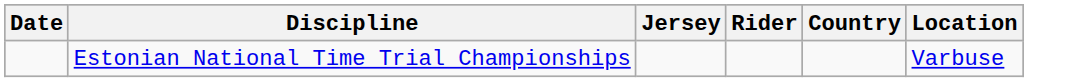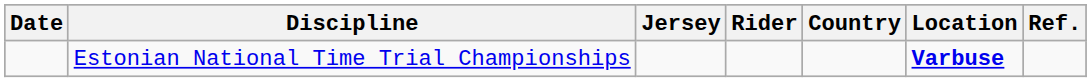+ column: Ref.
Estonian National Time Trial Championships | Location: normal -> bold
